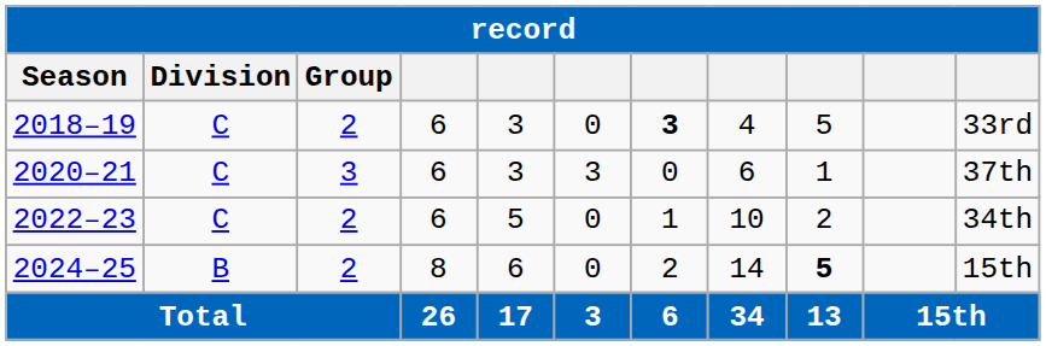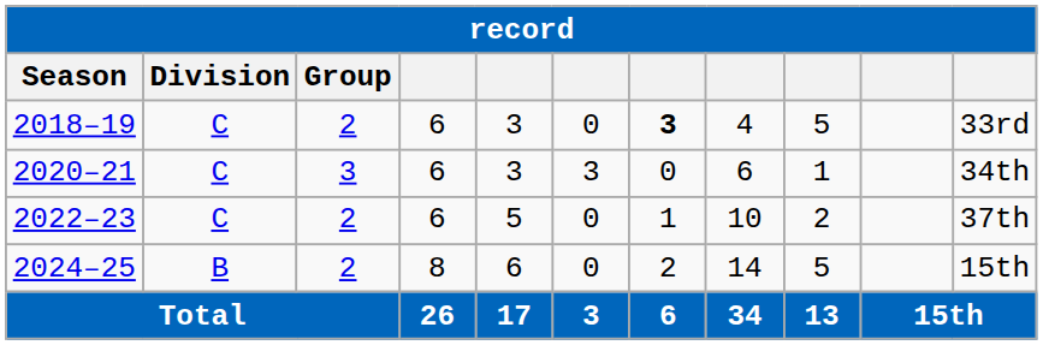2020–21 | column 11: 37th -> 34th
2022–23 | column 11: 34th -> 37th
2024–25 | column 9: bold -> normal
